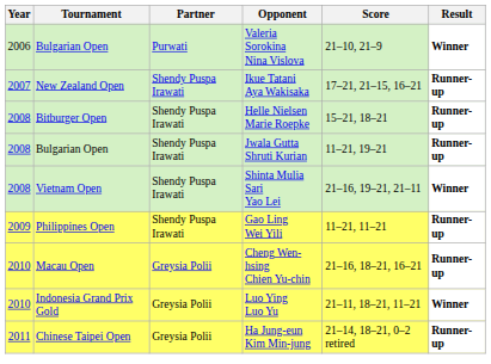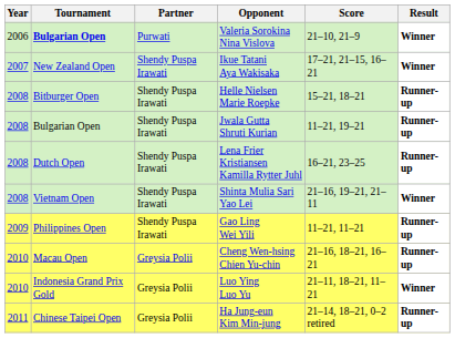Valeria Sorokina Nina Vislova | Tournament: normal -> bold
Ikue Tatani Aya Wakisaka | Result: Runner-up -> Winner
+ row: 2008 | Dutch Open | Shendy Puspa Irawati | Lena Frier Kristiansen Kamilla Rytter Juhl | 16–21, 23–25 | Runner-up
